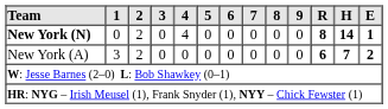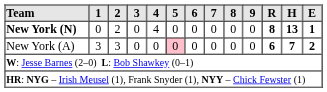New York (N) | H: 14 -> 13
New York (A) | 2: 2 -> 3
New York (A) | 5: no background -> pink background
